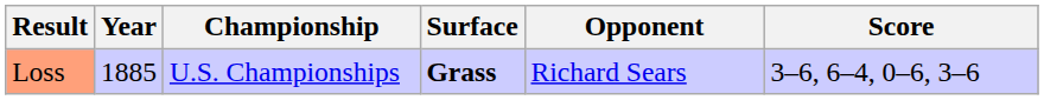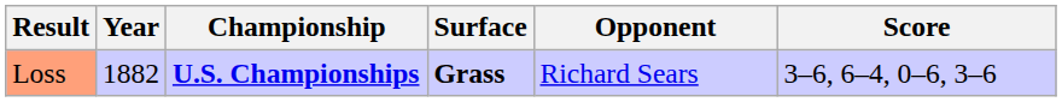Loss | Year: 1885 -> 1882
Loss | Championship: normal -> bold
